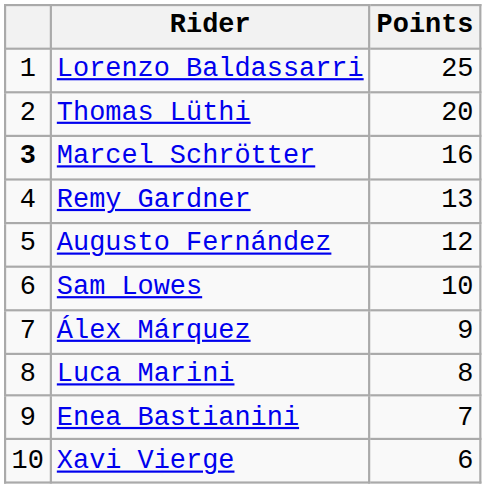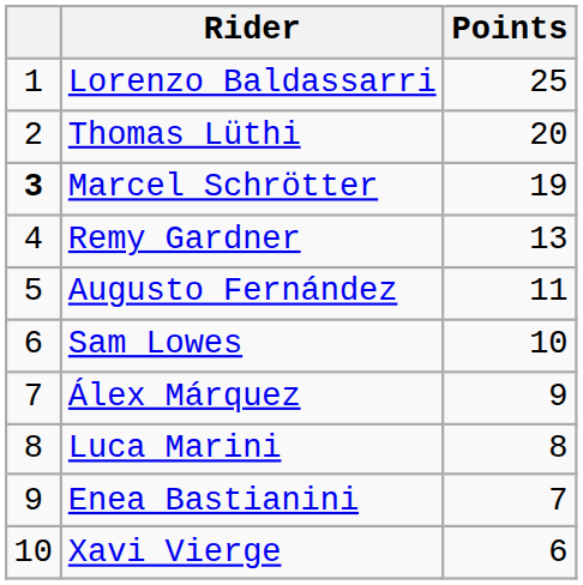Marcel Schrötter | Points: 16 -> 19
Augusto Fernández | Points: 12 -> 11
